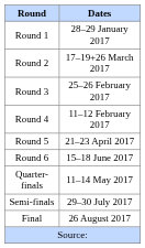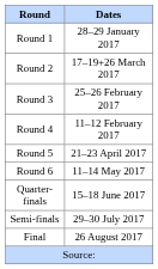Round 6 | Dates: 15–18 June 2017 -> 11–14 May 2017
Quarter-finals | Dates: 11–14 May 2017 -> 15–18 June 2017
